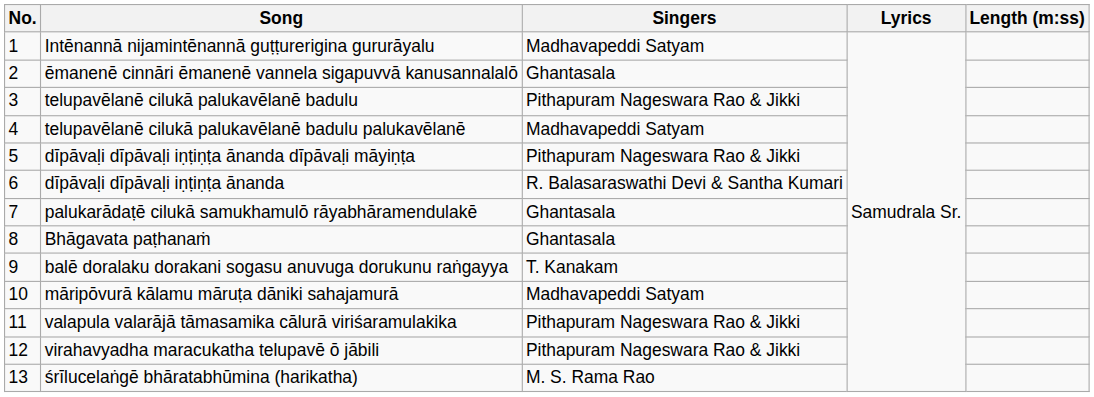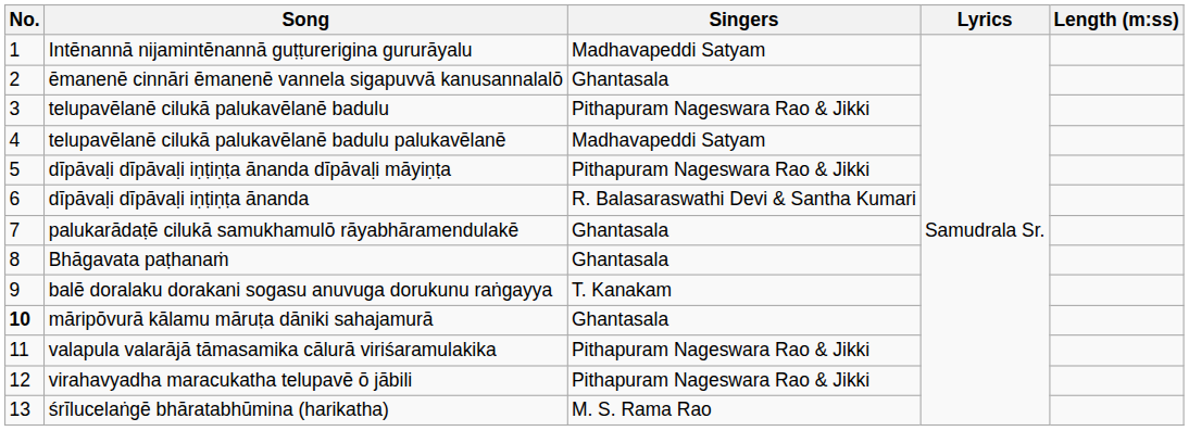māripōvurā kālamu māruṭa dāniki sahajamurā | No.: normal -> bold
māripōvurā kālamu māruṭa dāniki sahajamurā | Singers: Madhavapeddi Satyam -> Ghantasala
